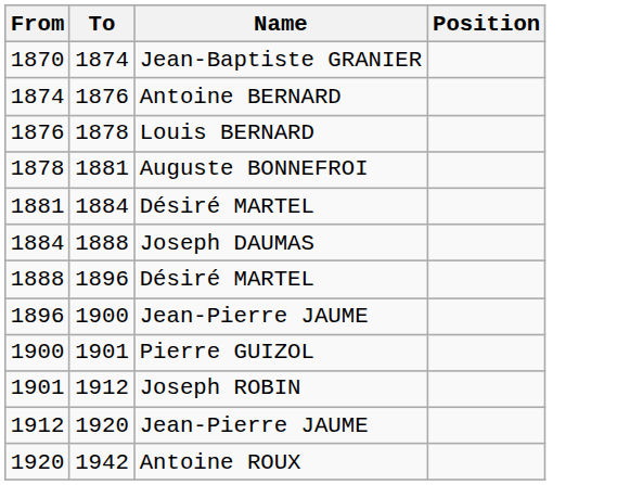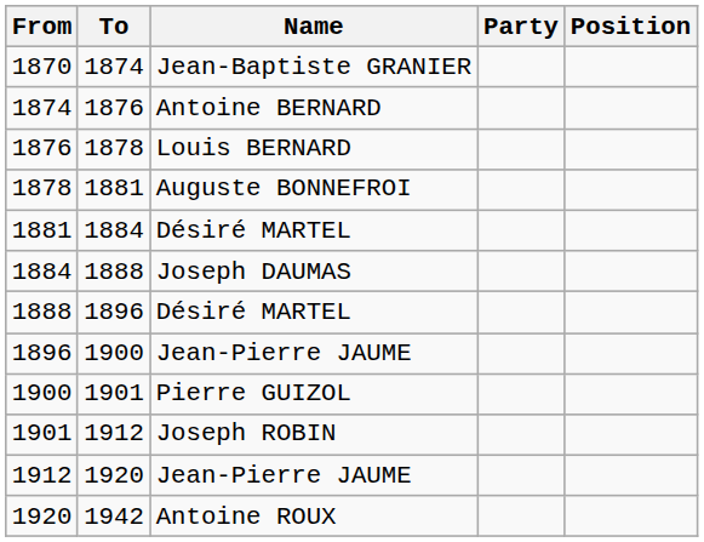+ column: Party
